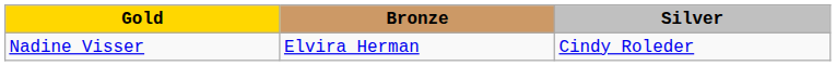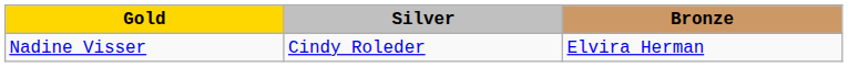columns swapped: Silver <-> Bronze
